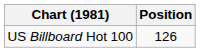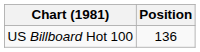US Billboard Hot 100 | Position: 126 -> 136
